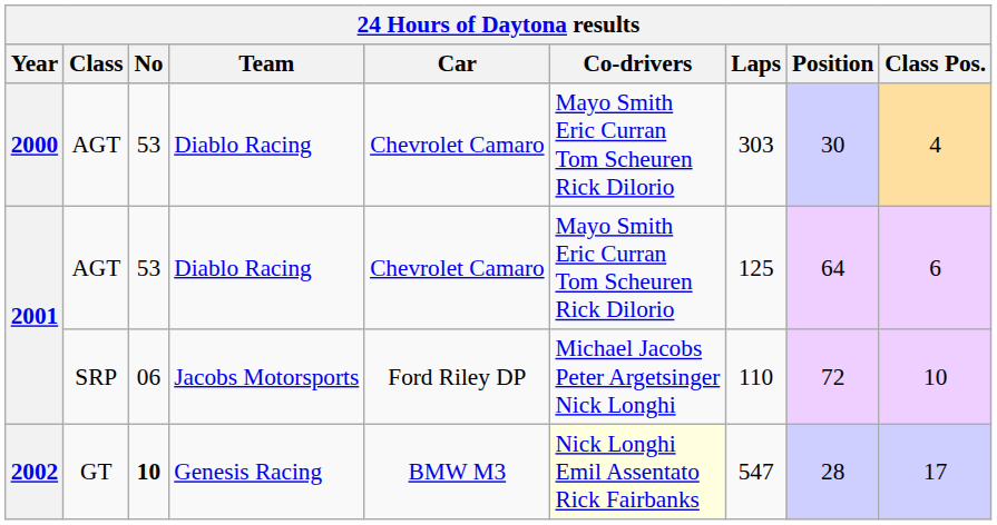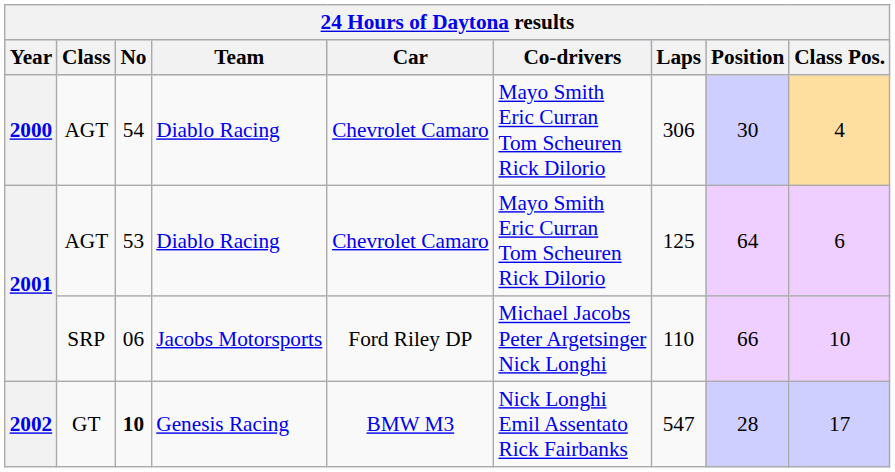2000 | No: 53 -> 54
2000 | Laps: 303 -> 306
2001 / SRP | Position: 72 -> 66
2002 | Co-drivers: lightyellow background -> no background
